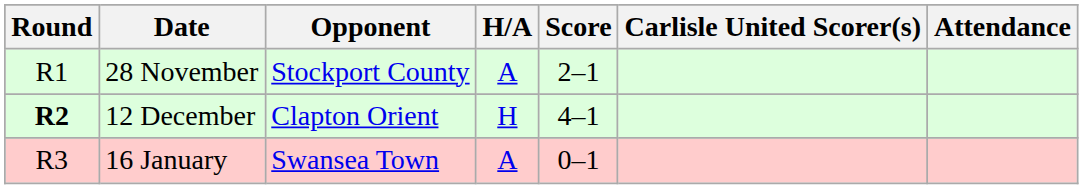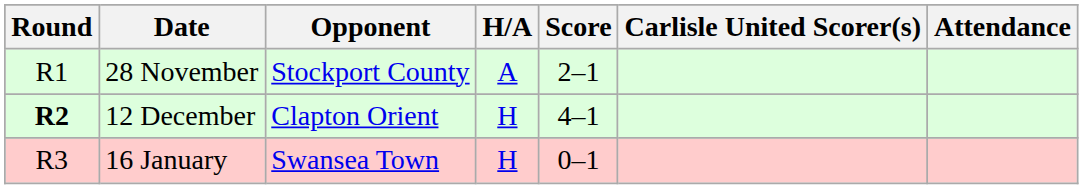16 January | H/A: A -> H
